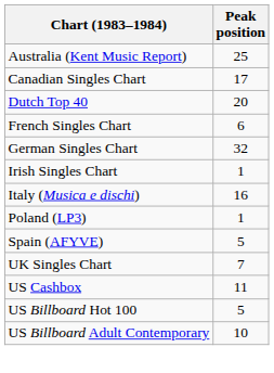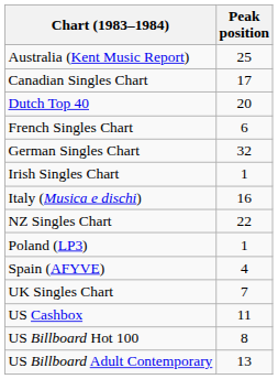+ row: NZ Singles Chart | 22
Spain (AFYVE) | Peak position: 5 -> 4
US Billboard Hot 100 | Peak position: 5 -> 8
US Billboard Adult Contemporary | Peak position: 10 -> 13
